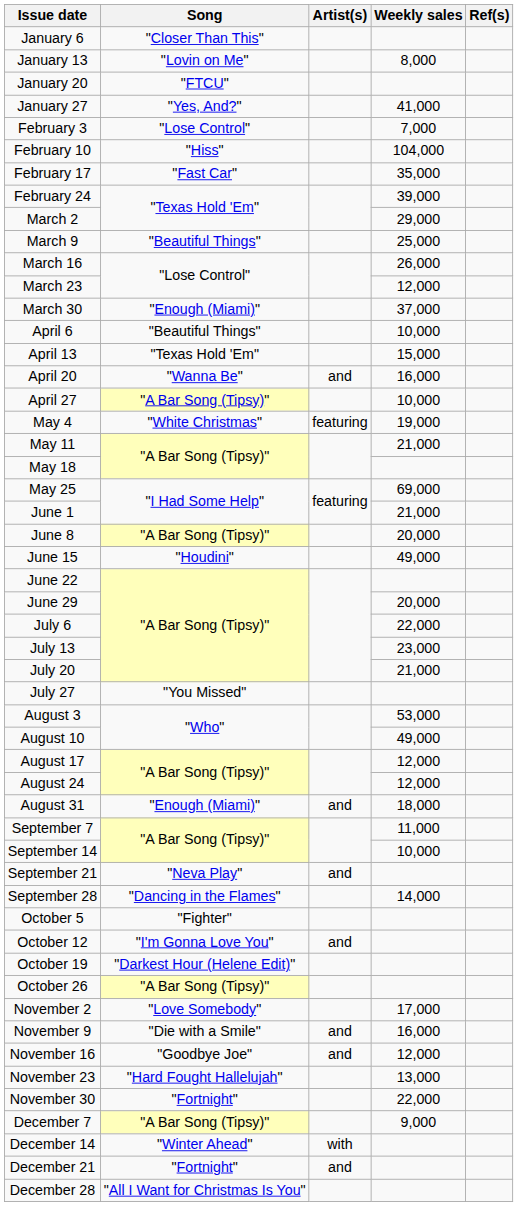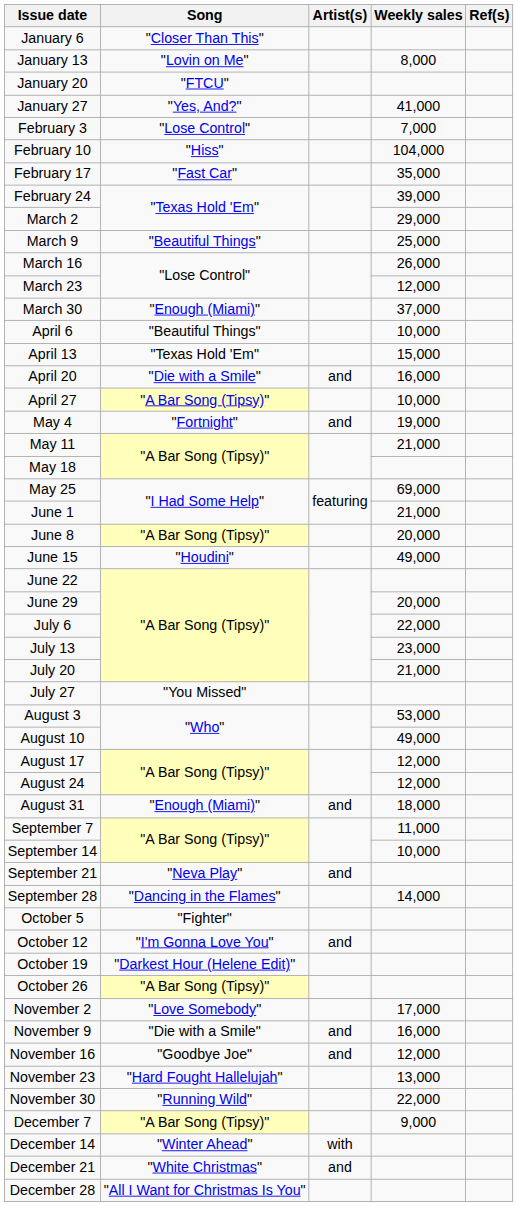April 20 | Song: "Wanna Be" -> "Die with a Smile"
May 4 | Song: "White Christmas" -> "Fortnight"
May 4 | Artist(s): featuring -> and
November 30 | Song: "Fortnight" -> "Running Wild"
December 21 | Song: "Fortnight" -> "White Christmas"
